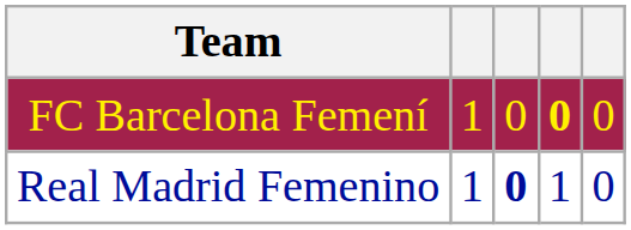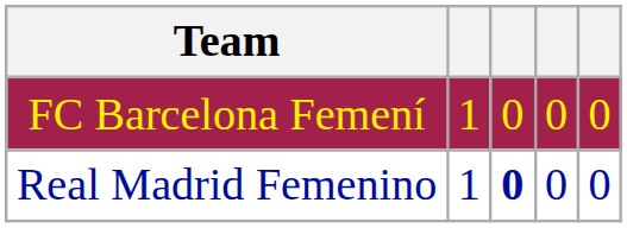FC Barcelona Femení | column 4: bold -> normal
Real Madrid Femenino | column 4: 1 -> 0
